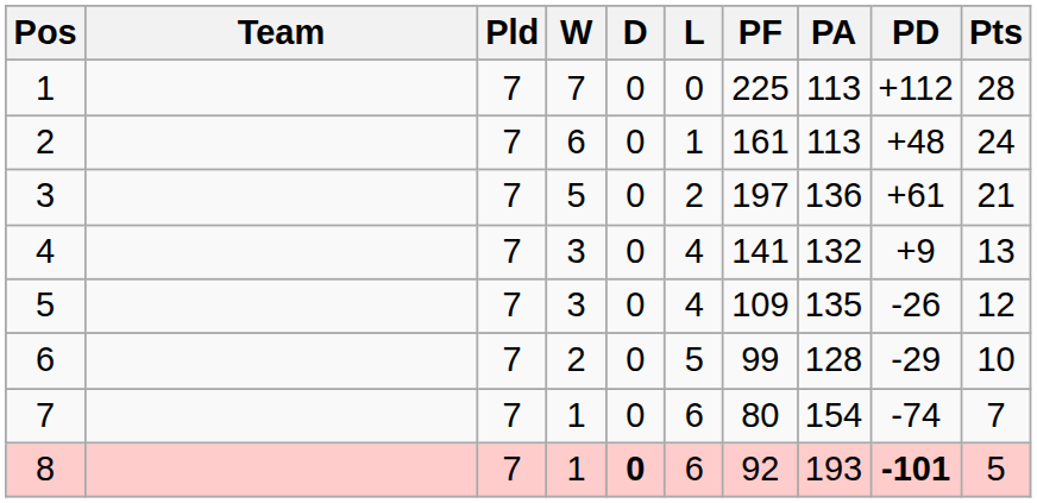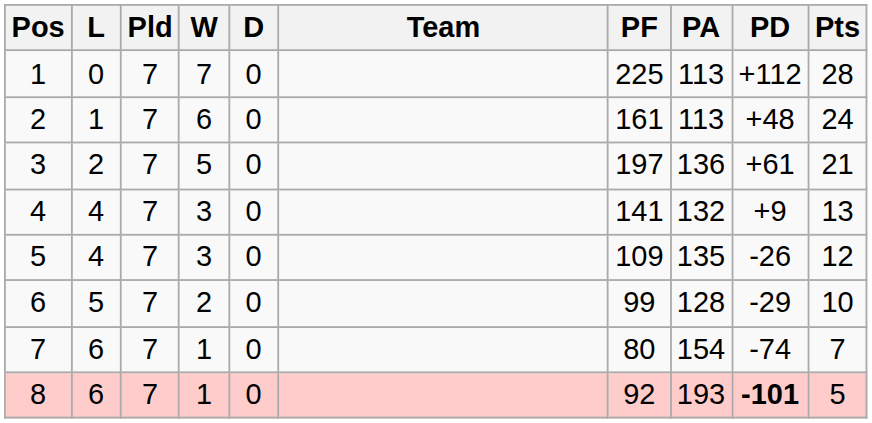columns swapped: Team <-> L
8 | D: bold -> normal
